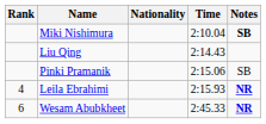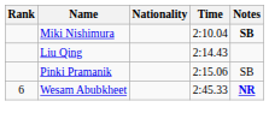- row: 4 | Leila Ebrahimi | 2:15.93 | NR
